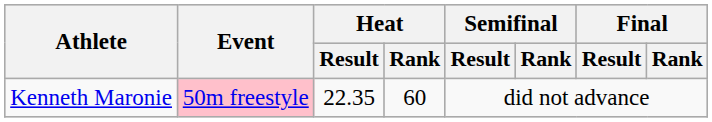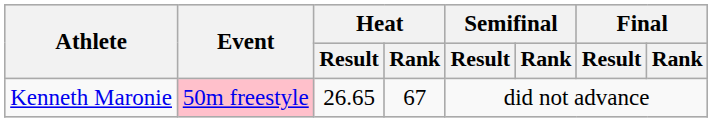Kenneth Maronie | Heat / Result: 22.35 -> 26.65
Kenneth Maronie | Heat / Rank: 60 -> 67
